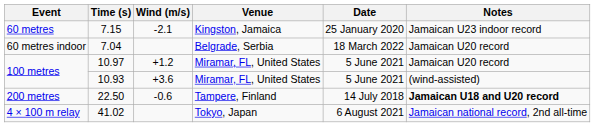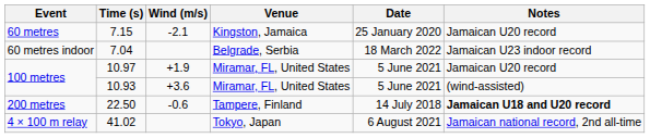7.15 | Notes: Jamaican U23 indoor record -> Jamaican U20 record
7.04 | Notes: Jamaican U20 record -> Jamaican U23 indoor record
10.97 | Wind (m/s): +1.2 -> +1.9
